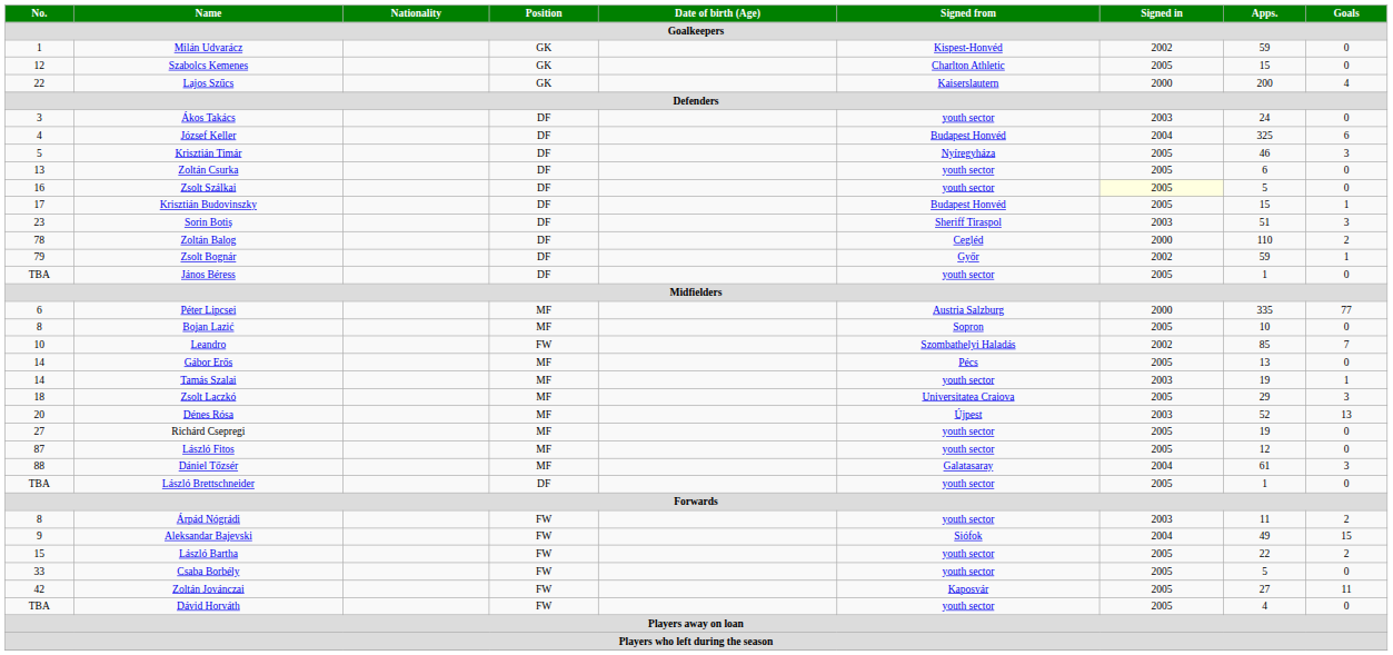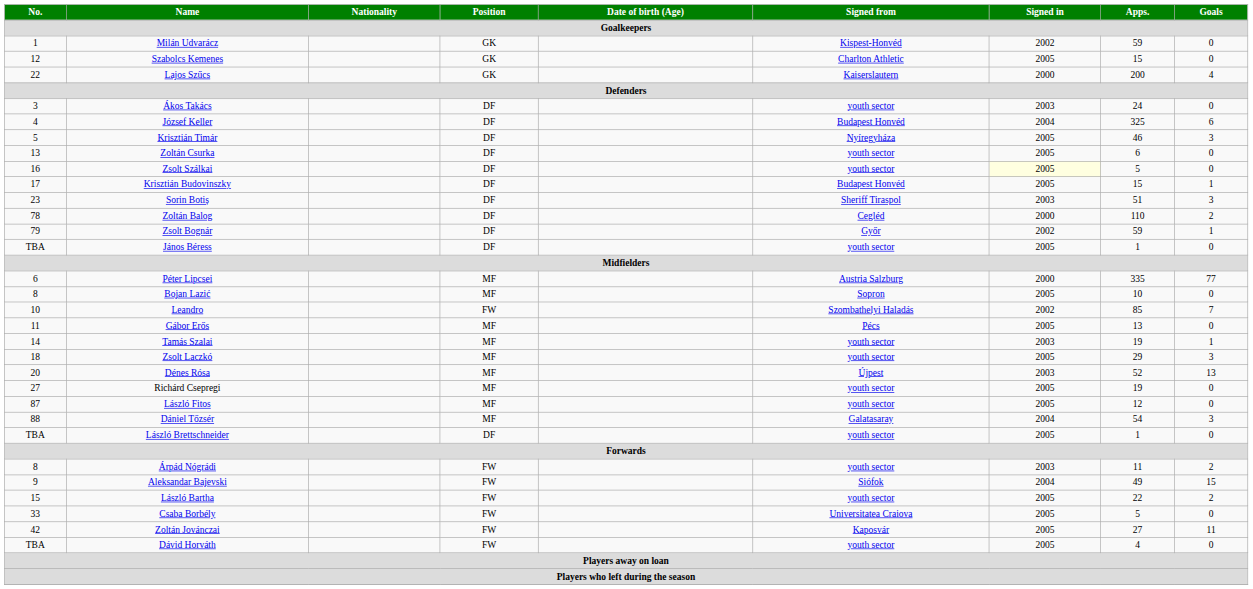Gábor Erős | No.: 14 -> 11
Zsolt Laczkó | Signed from: Universitatea Craiova -> youth sector
Dániel Tőzsér | Apps.: 61 -> 54
Csaba Borbély | Signed from: youth sector -> Universitatea Craiova
